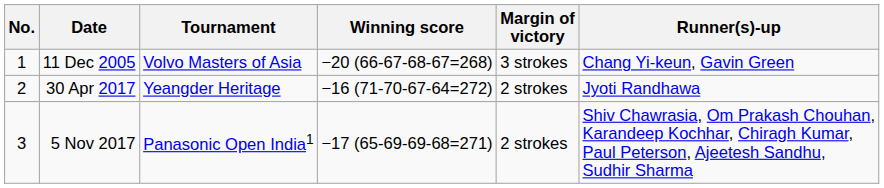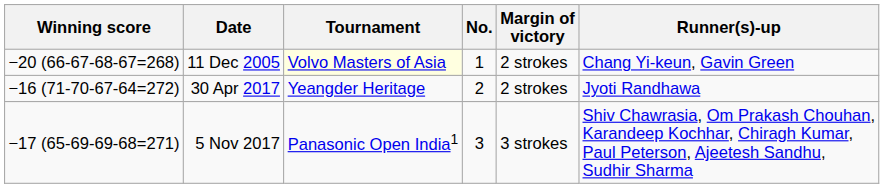columns swapped: No. <-> Winning score
11 Dec 2005 | Tournament: no background -> lightyellow background
11 Dec 2005 | Margin of victory: 3 strokes -> 2 strokes
5 Nov 2017 | Margin of victory: 2 strokes -> 3 strokes
